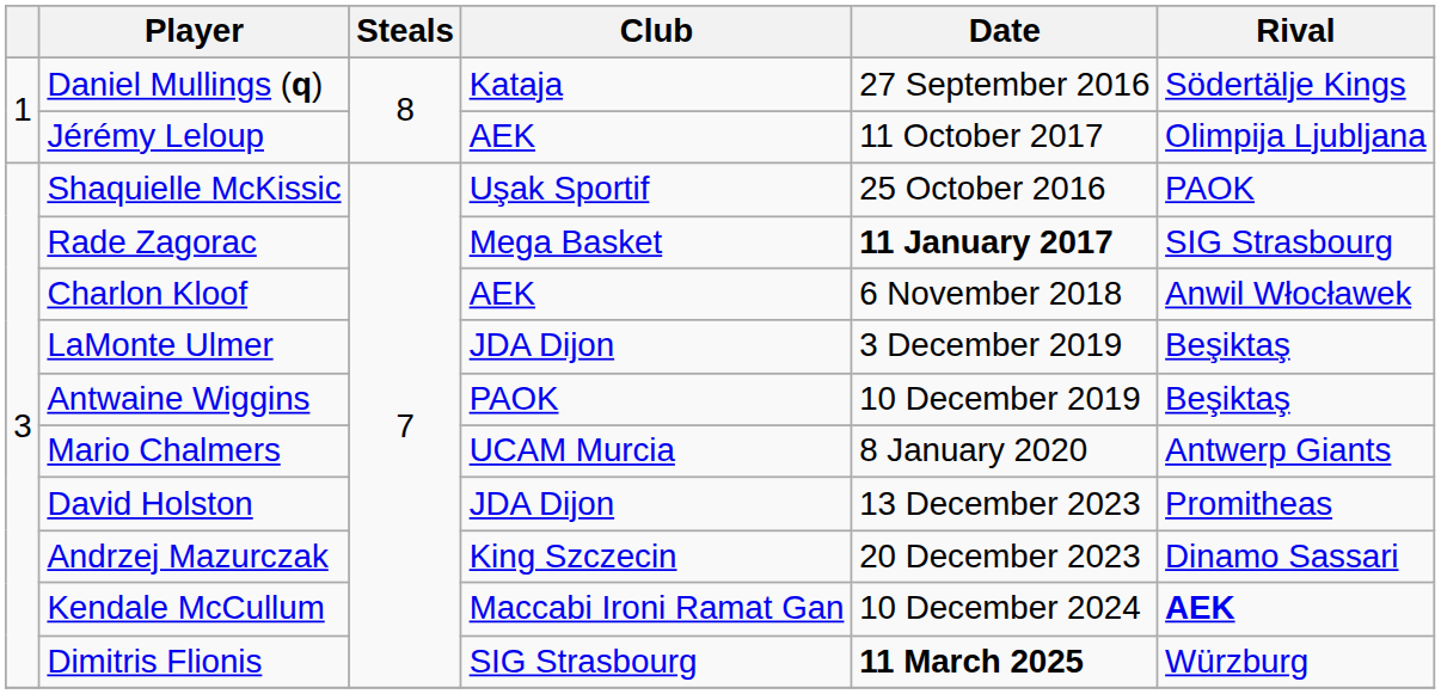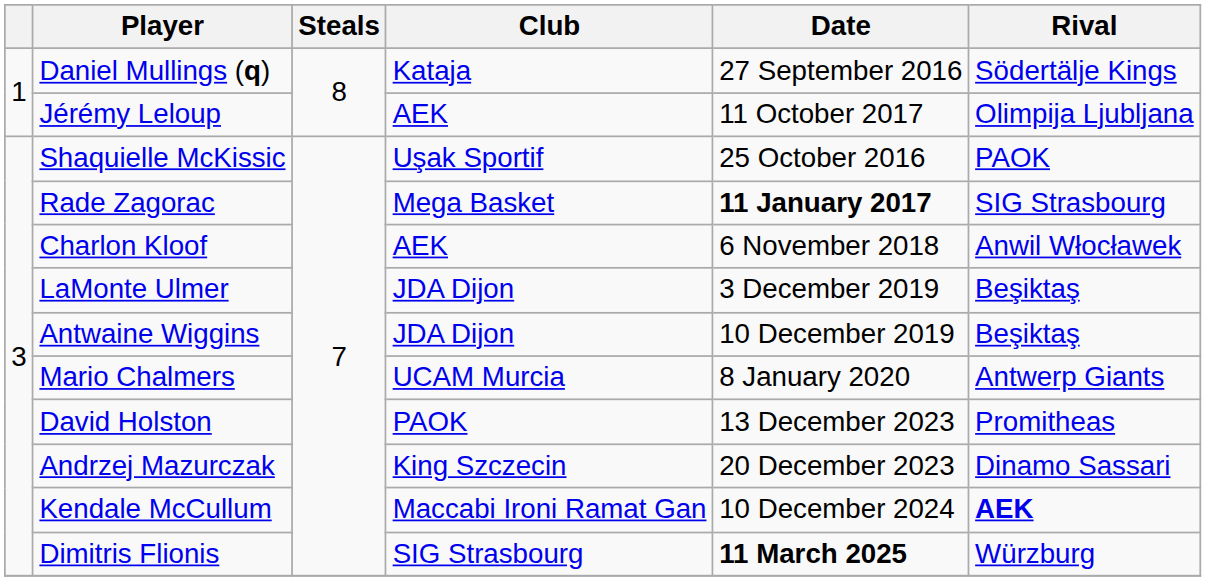Antwaine Wiggins | Club: PAOK -> JDA Dijon
David Holston | Club: JDA Dijon -> PAOK
